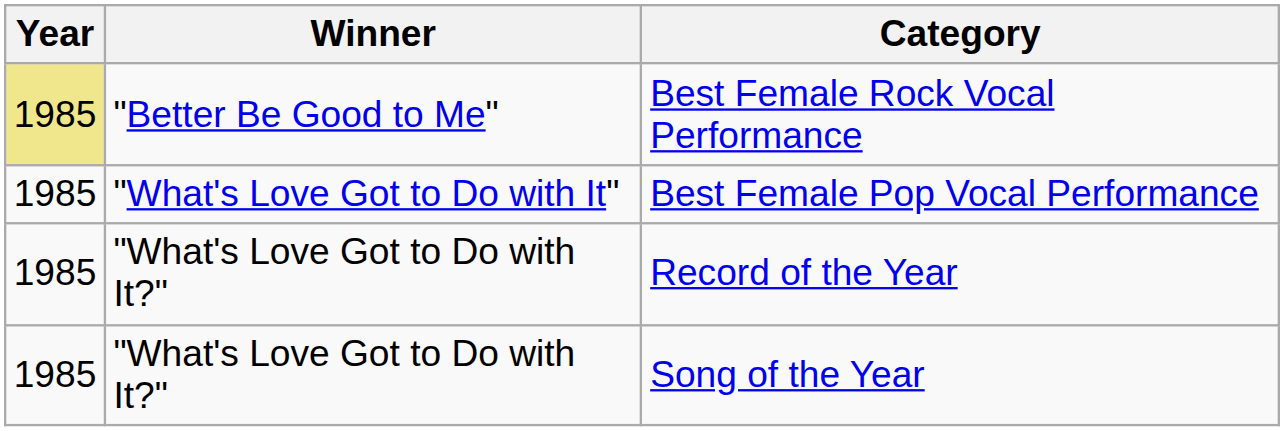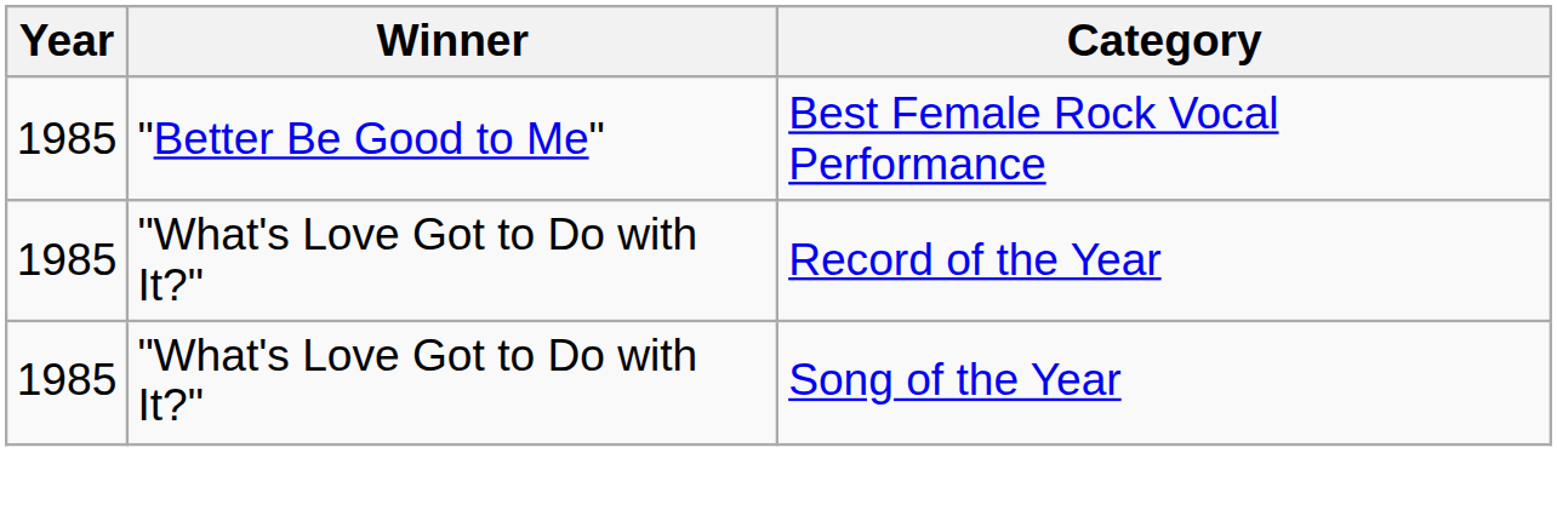Best Female Rock Vocal Performance | Year: khaki background -> no background
- row: 1985 | "What's Love Got to Do with It" | Best Female Pop Vocal Performance
